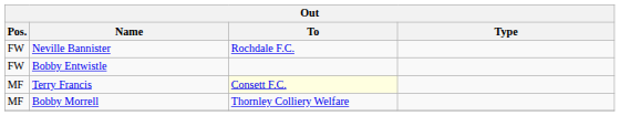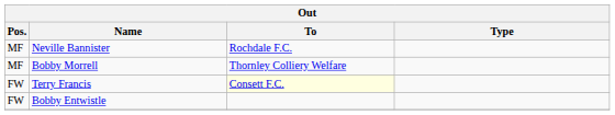Neville Bannister | Pos.: FW -> MF
rows swapped: Bobby Entwistle <-> Bobby Morrell
Terry Francis | Pos.: MF -> FW
